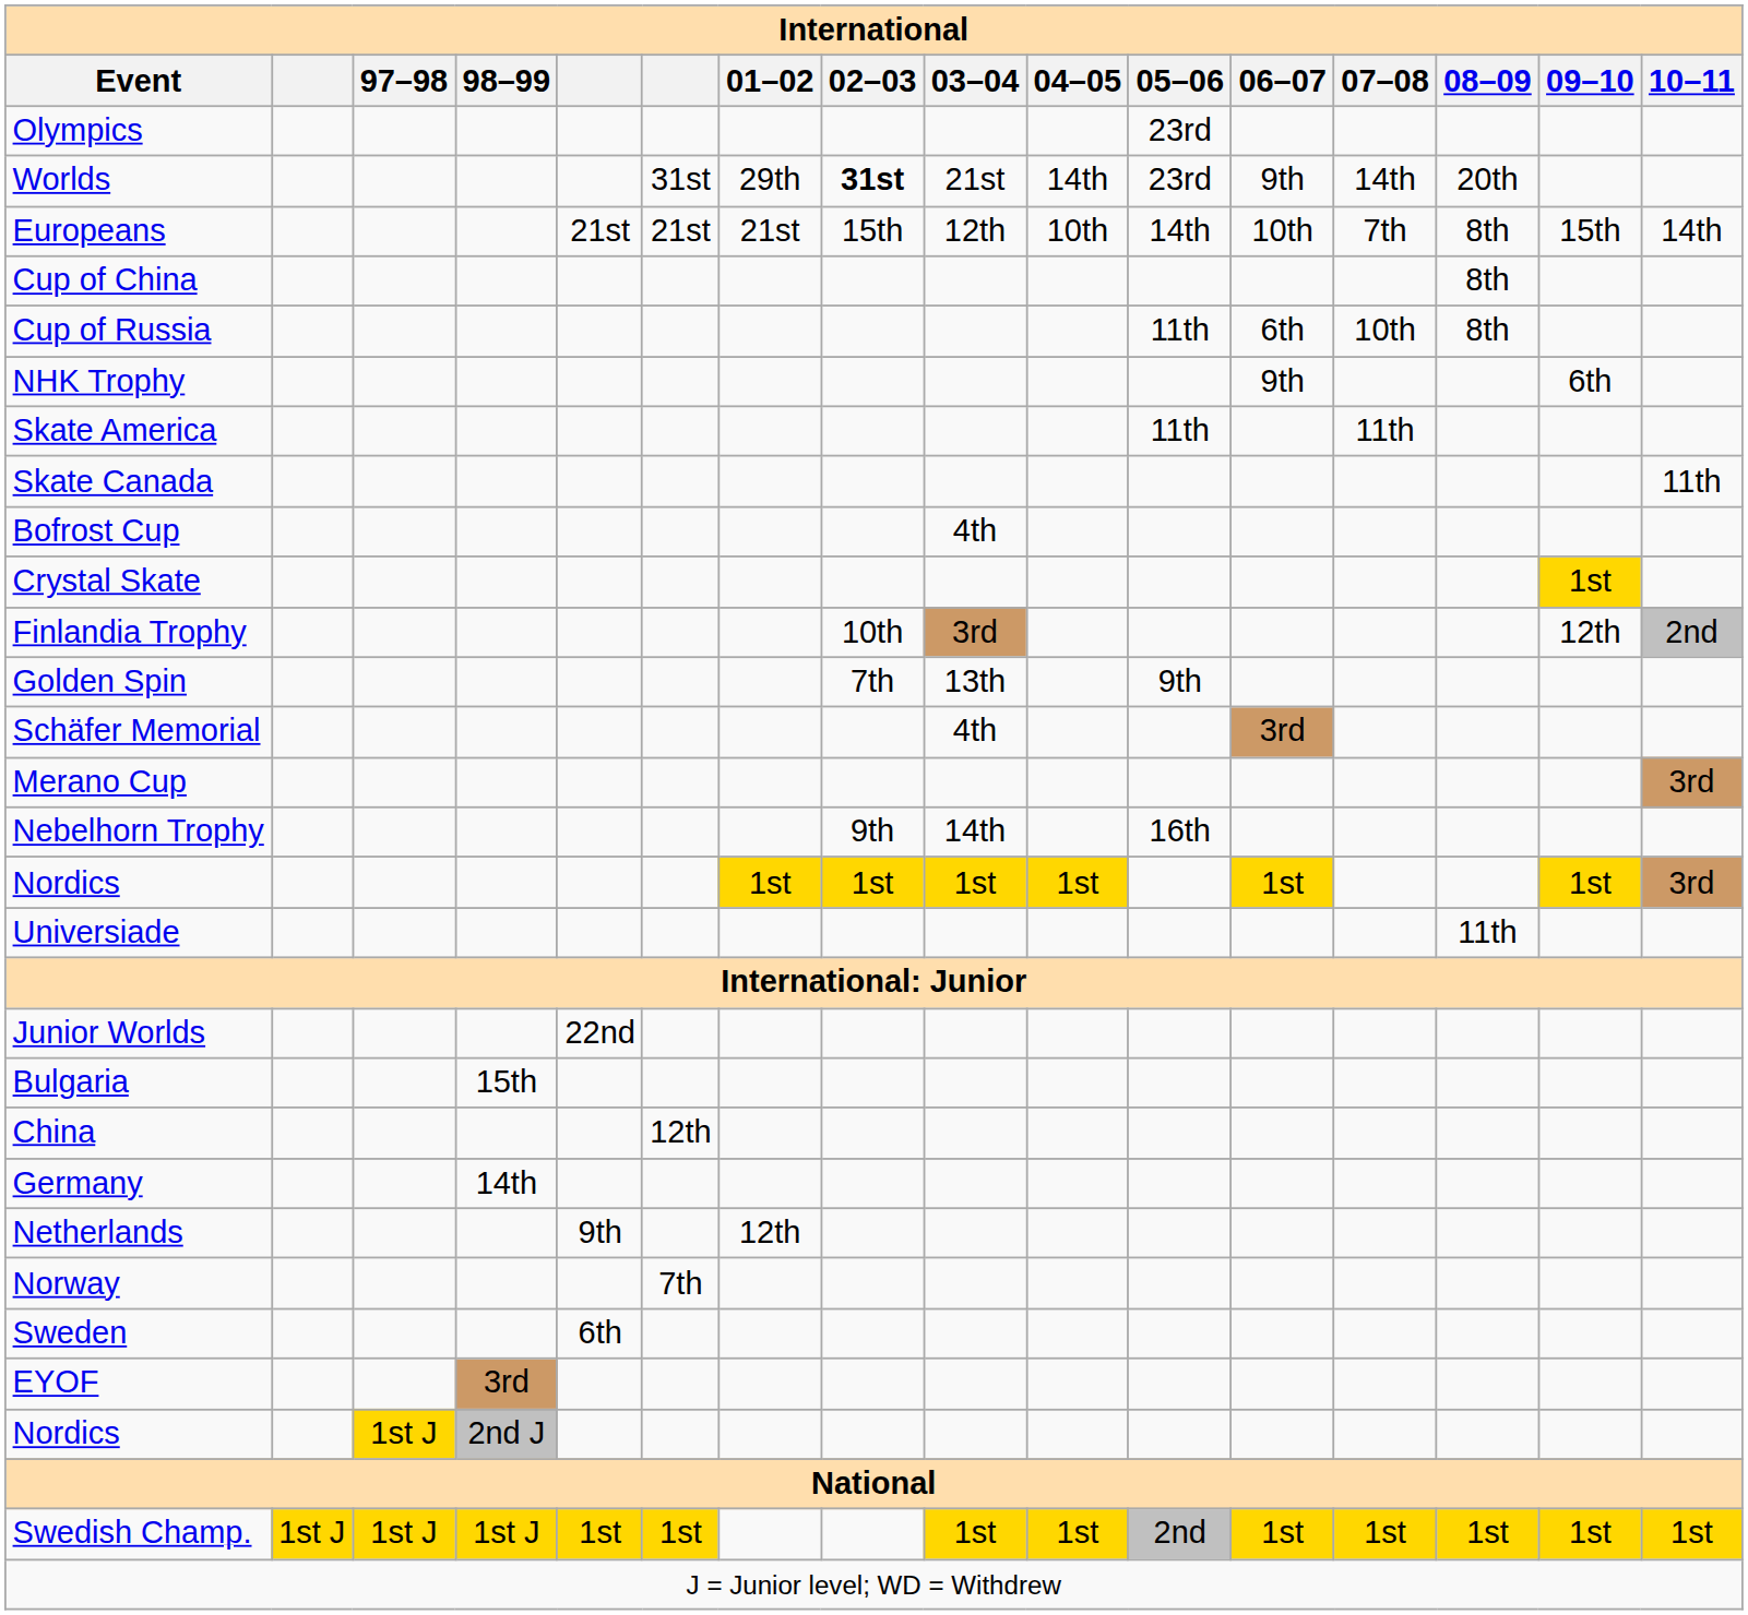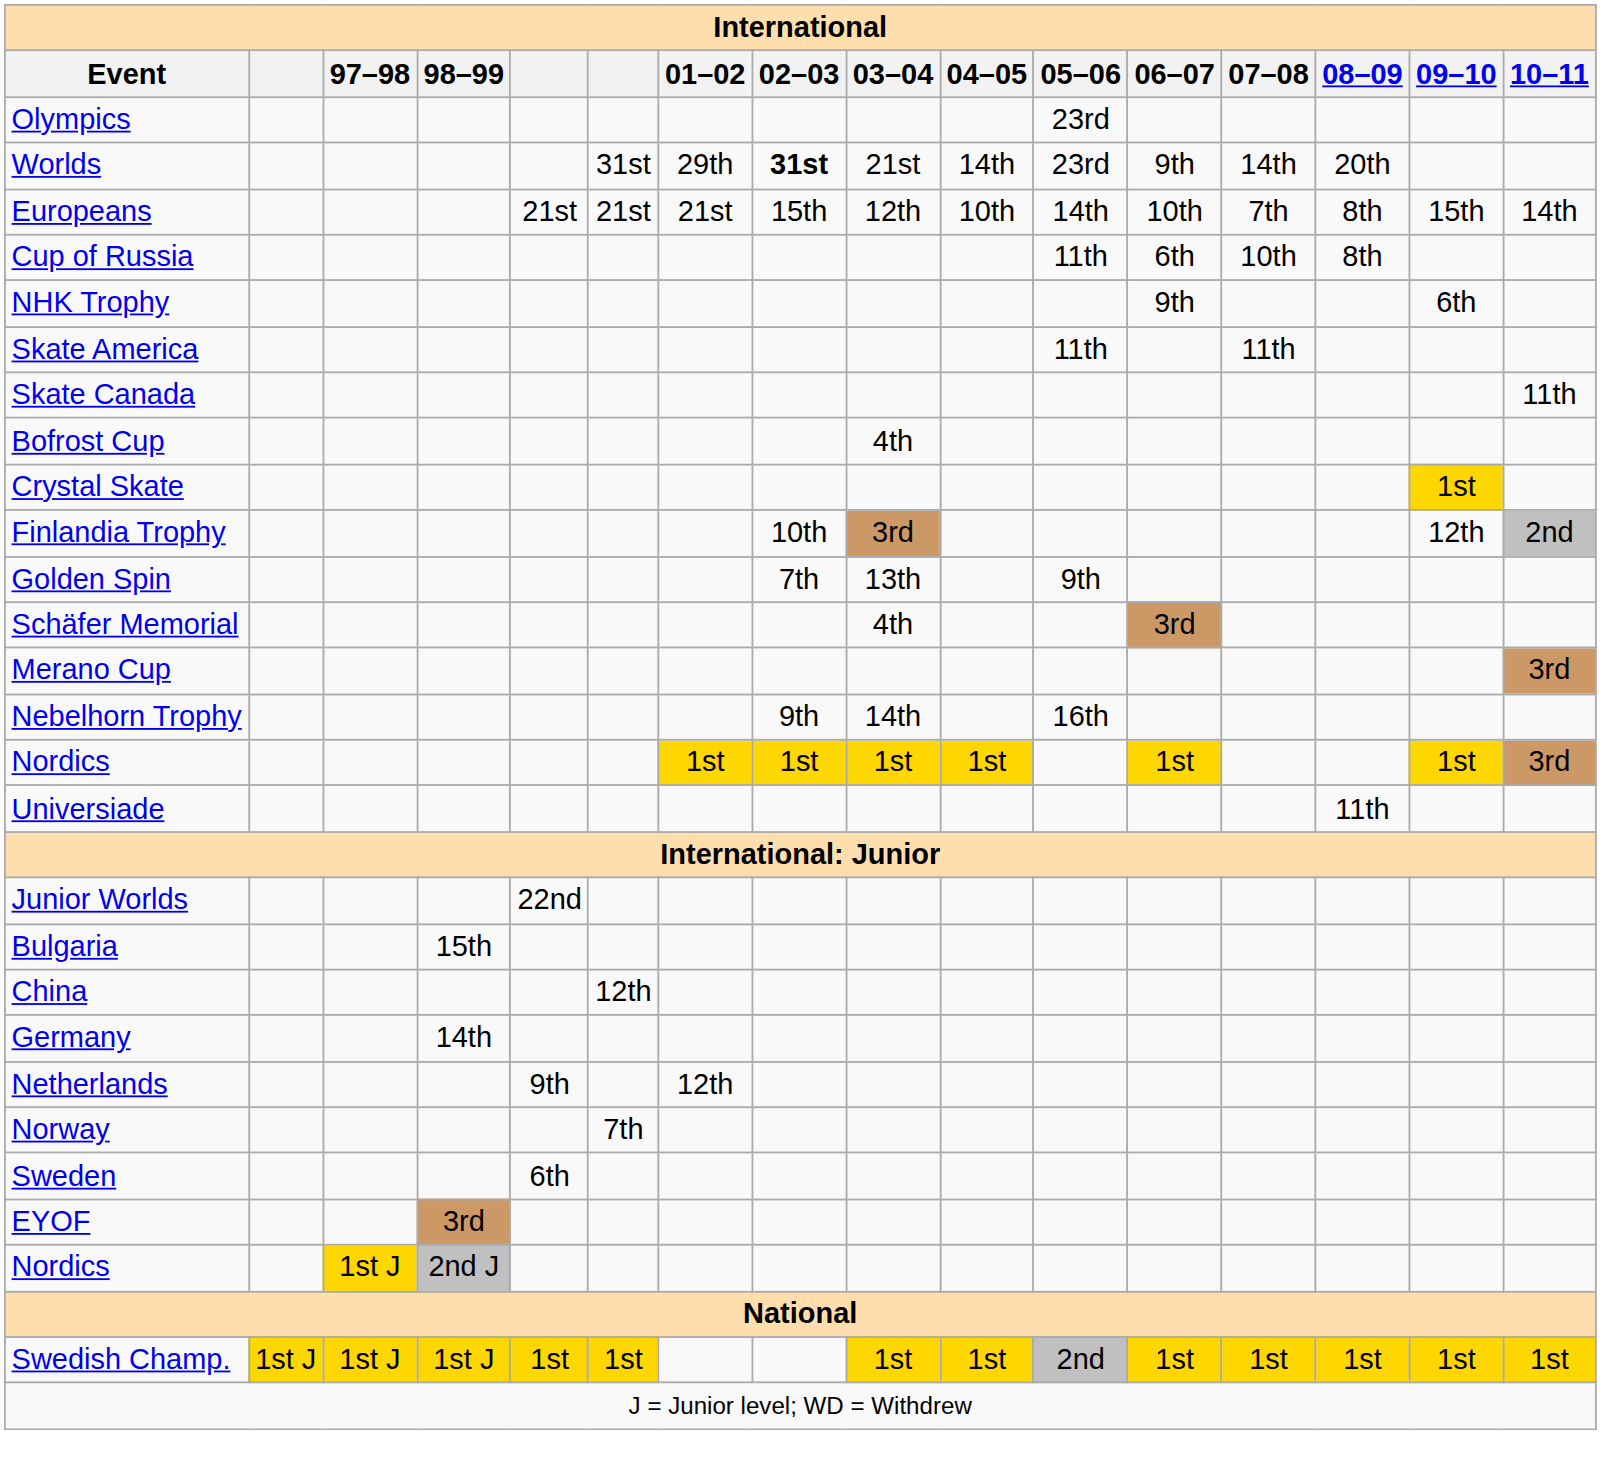- row: Cup of China | 8th
